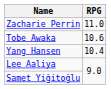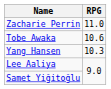Yang Hansen | RPG: 10.4 -> 10.3
